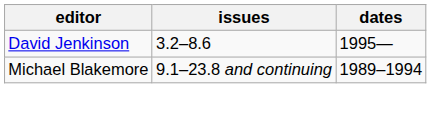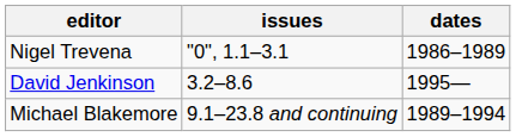+ row: Nigel Trevena | "0", 1.1–3.1 | 1986–1989
